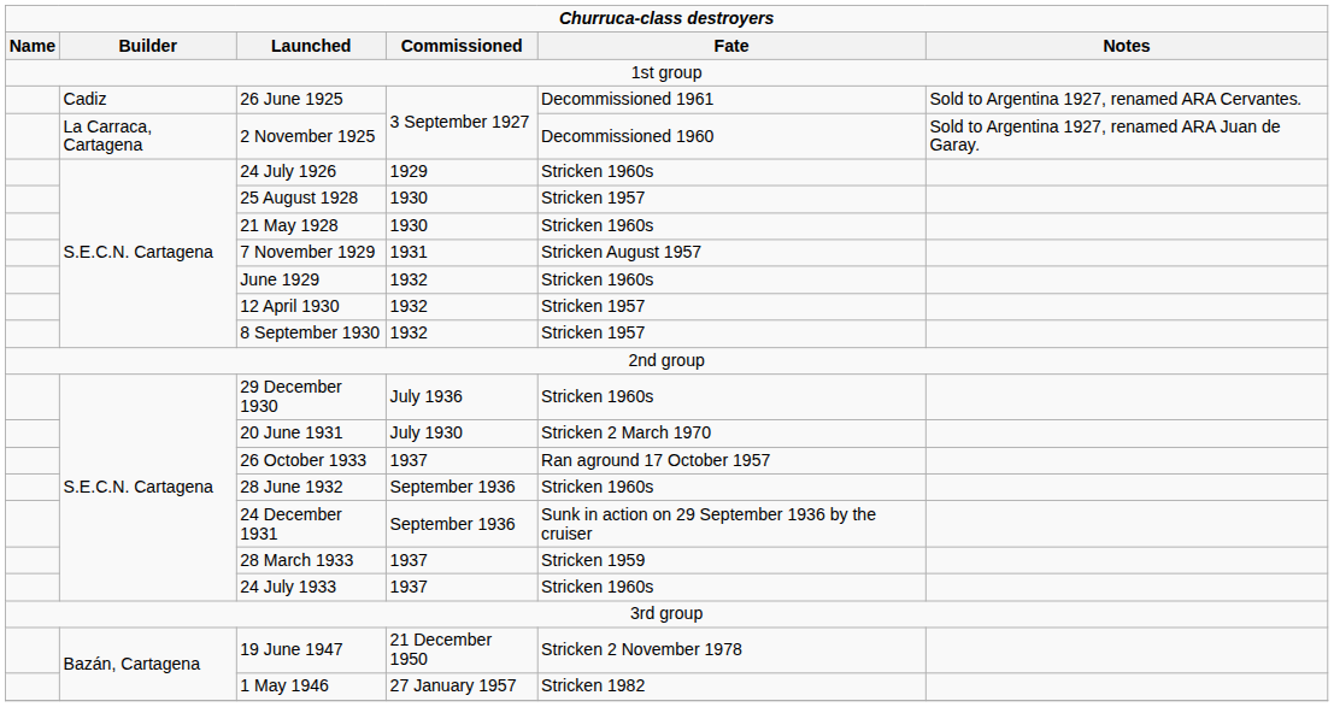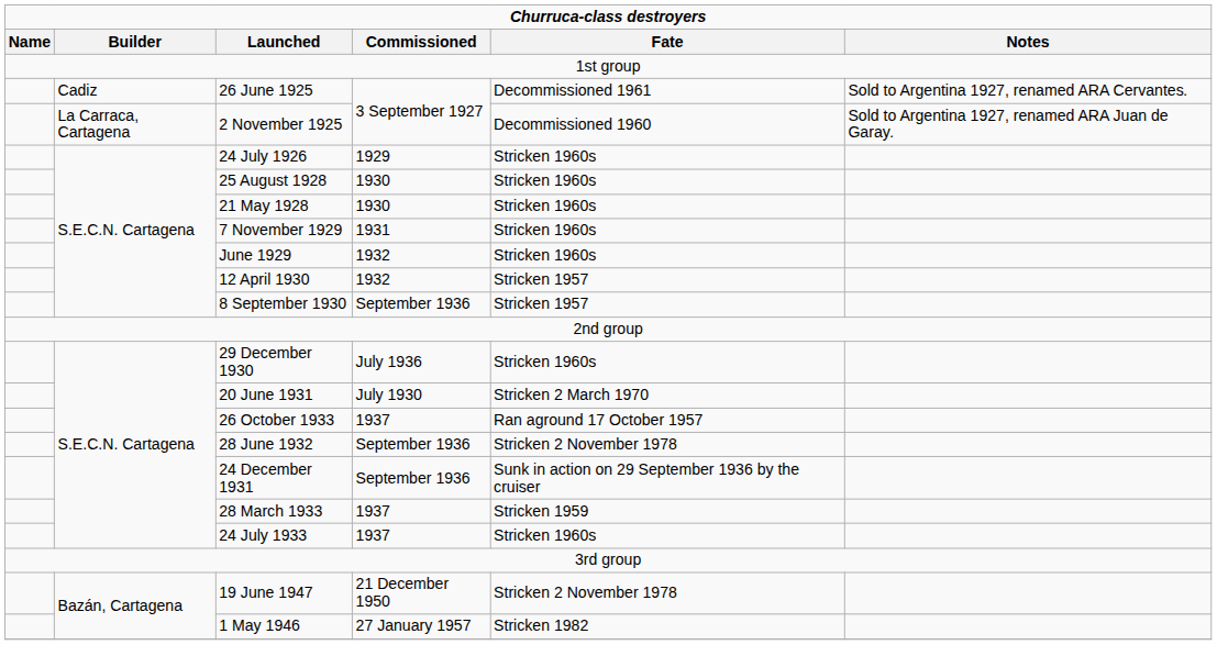25 August 1928 | column 5: Stricken 1957 -> Stricken 1960s
7 November 1929 | column 5: Stricken August 1957 -> Stricken 1960s
8 September 1930 | column 4: 1932 -> September 1936
28 June 1932 | column 5: Stricken 1960s -> Stricken 2 November 1978
